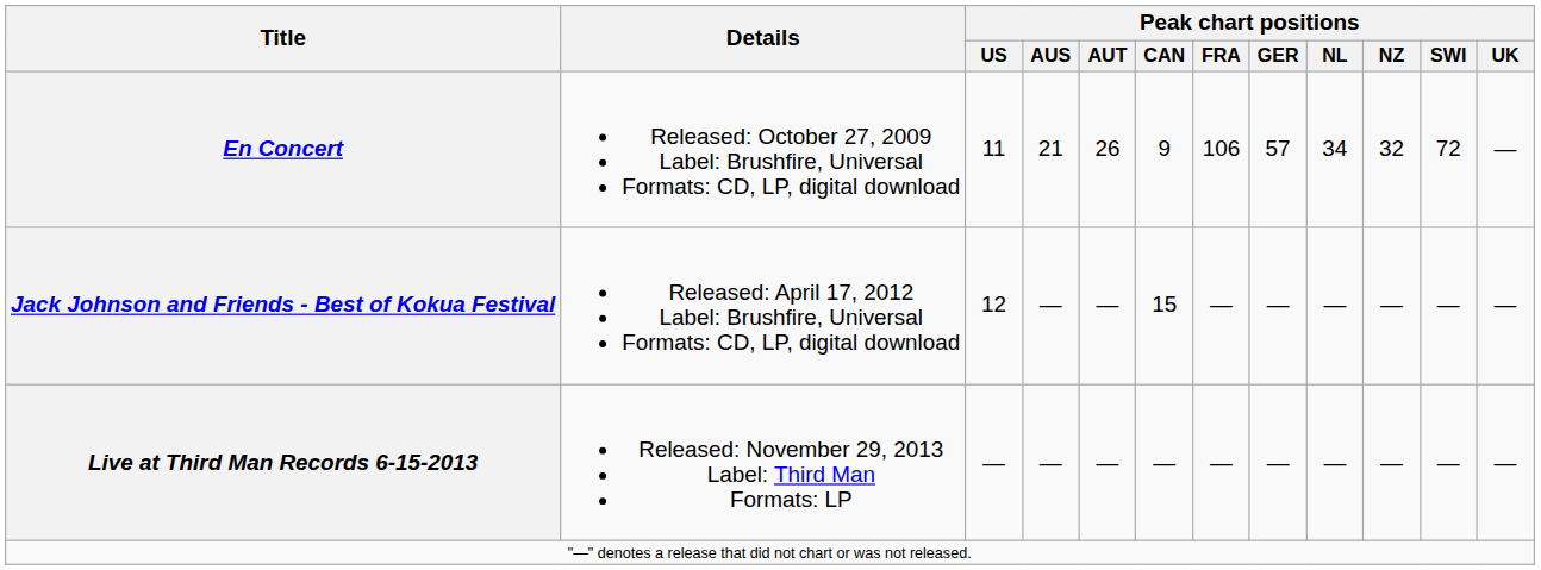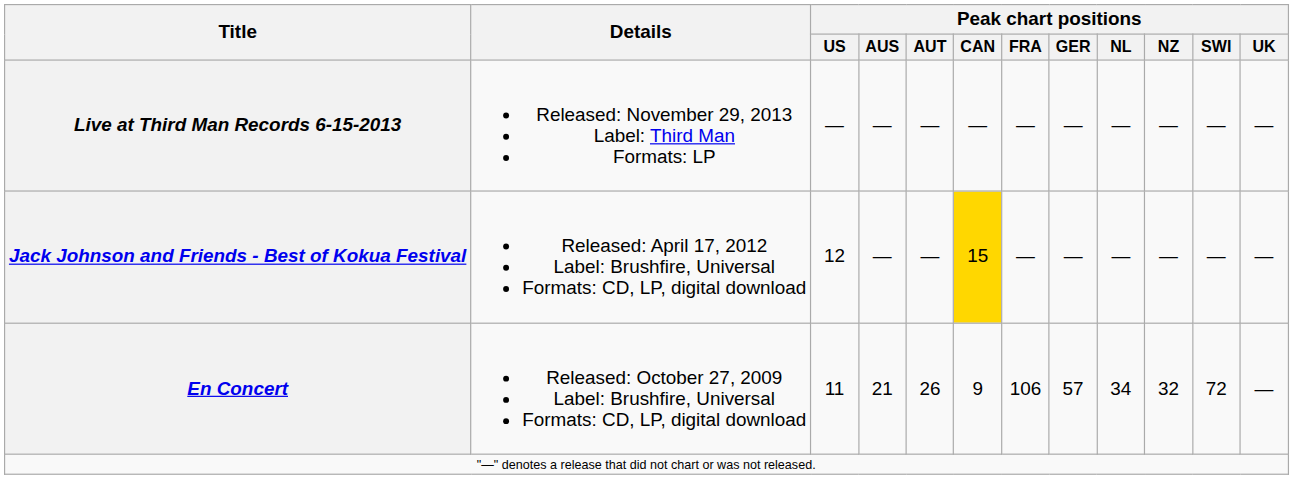rows swapped: En Concert <-> Live at Third Man Records 6-15-2013
Jack Johnson and Friends - Best of Kokua Festival | Peak chart positions / CAN: no background -> gold background
